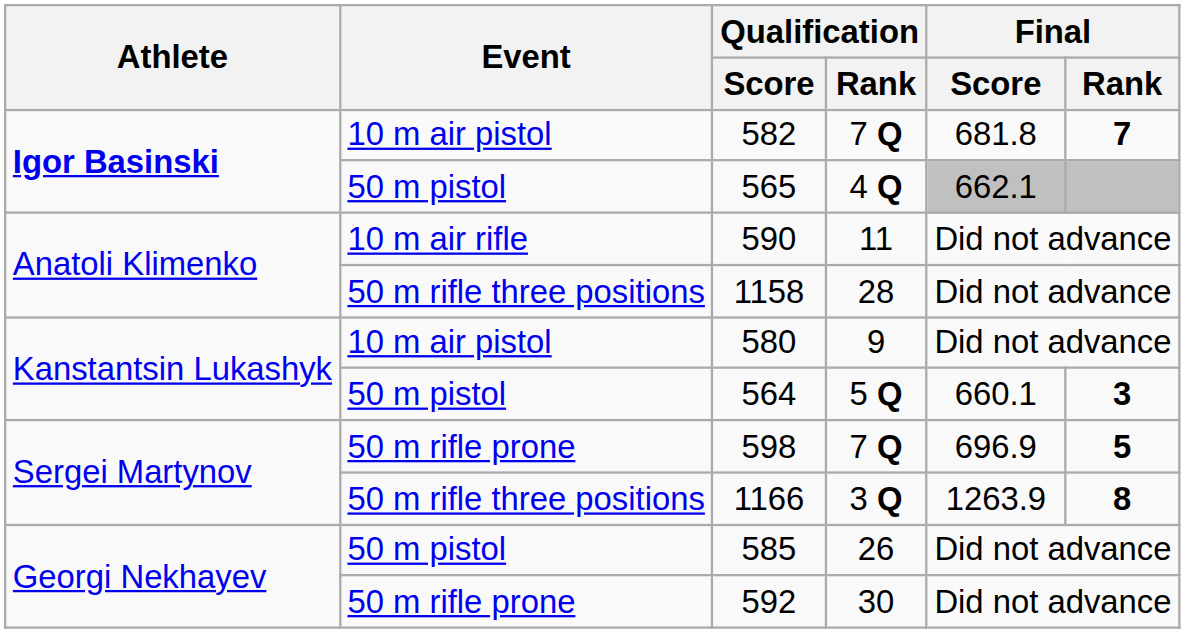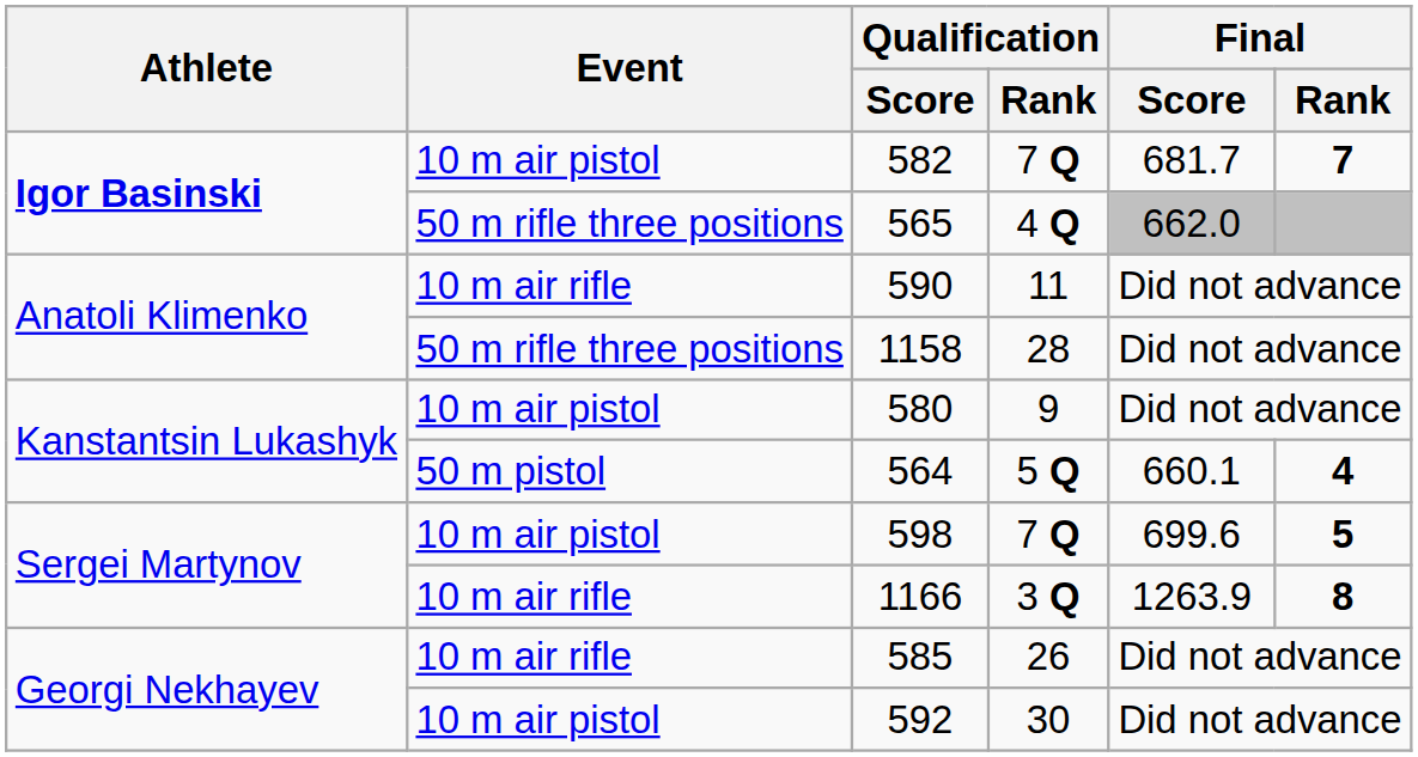582 | Final / Score: 681.8 -> 681.7
565 | Event: 50 m pistol -> 50 m rifle three positions
565 | Final / Score: 662.1 -> 662.0
564 | Final / Rank: 3 -> 4
598 | Event: 50 m rifle prone -> 10 m air pistol
598 | Final / Score: 696.9 -> 699.6
1166 | Event: 50 m rifle three positions -> 10 m air rifle
585 | Event: 50 m pistol -> 10 m air rifle
592 | Event: 50 m rifle prone -> 10 m air pistol
